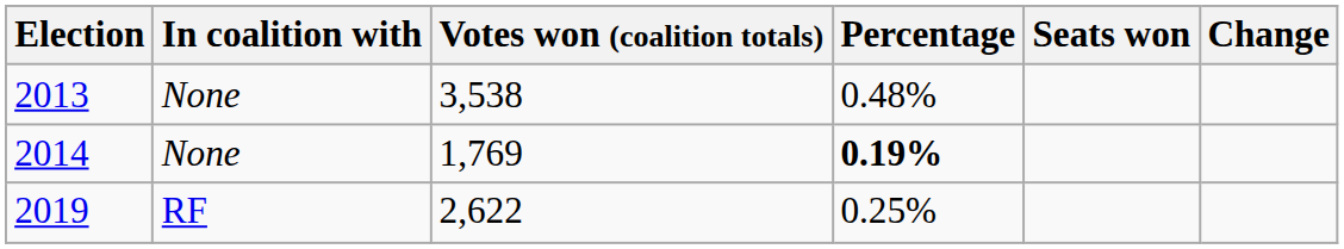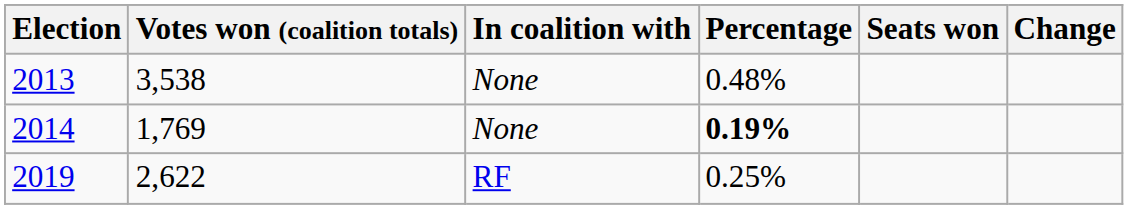columns swapped: In coalition with <-> Votes won (coalition totals)
